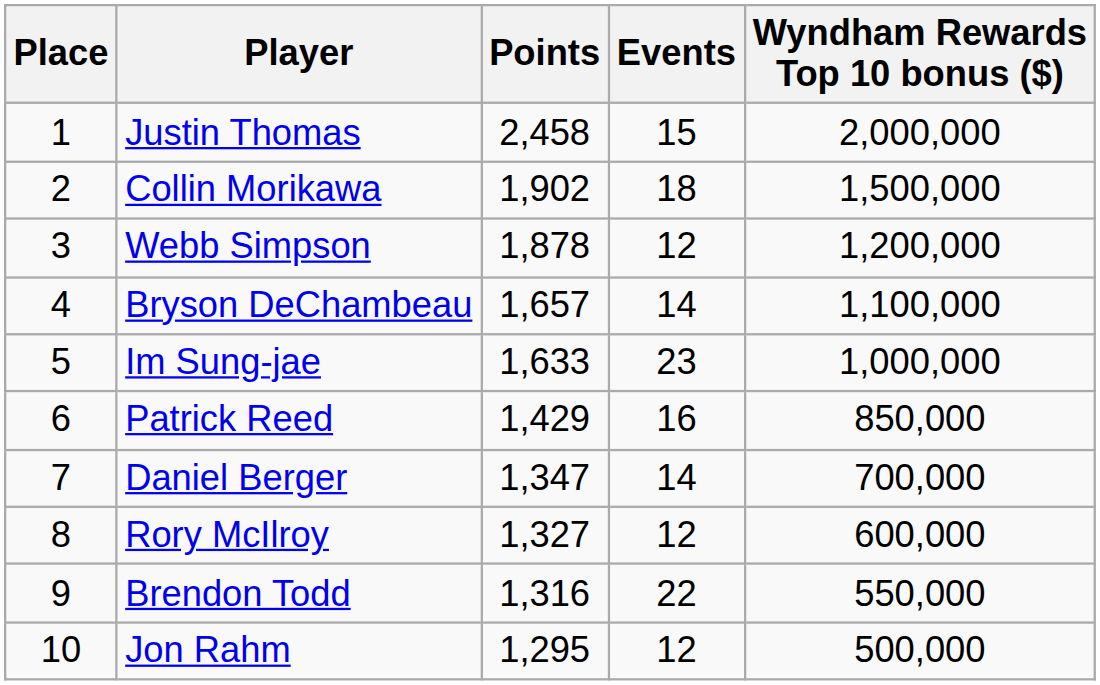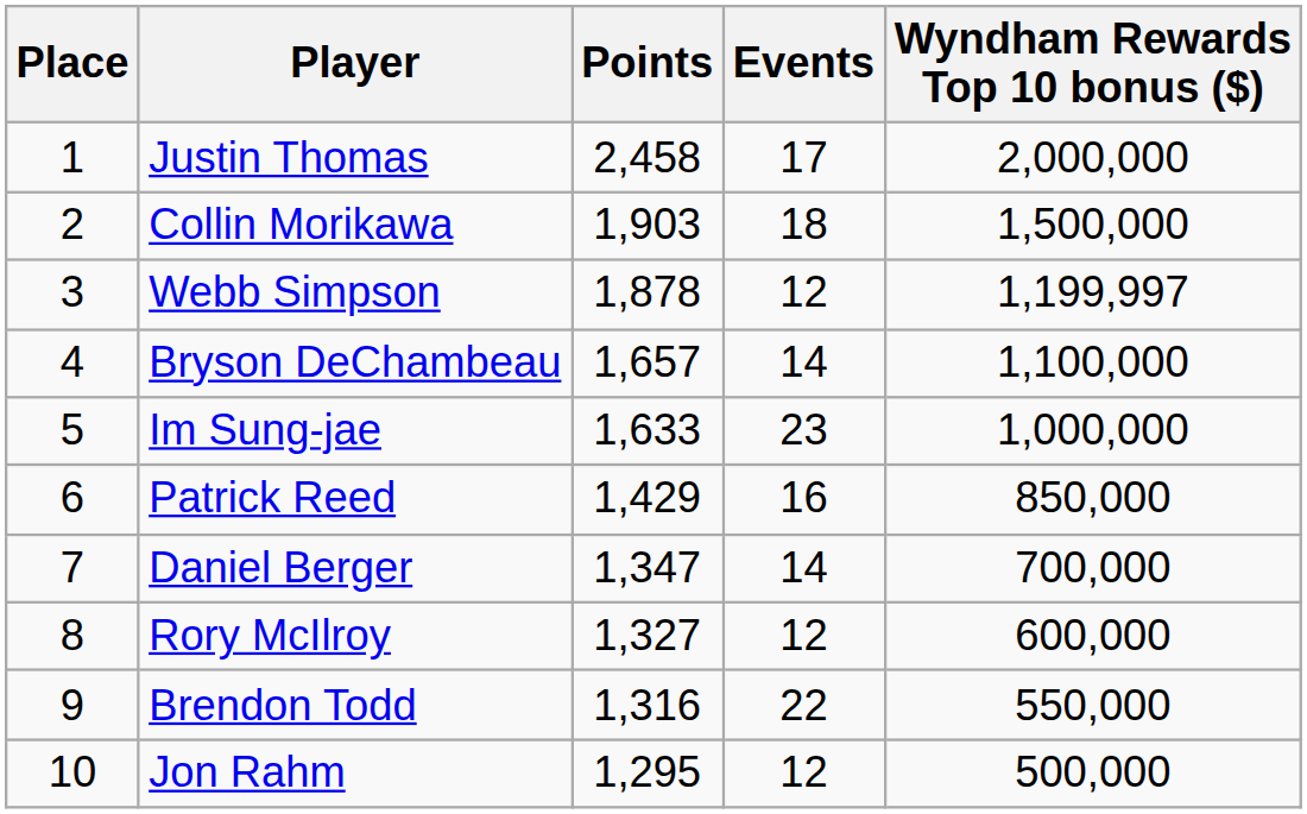Justin Thomas | Events: 15 -> 17
Collin Morikawa | Points: 1,902 -> 1,903
Webb Simpson | Wyndham Rewards Top 10 bonus ($): 1,200,000 -> 1,199,997
